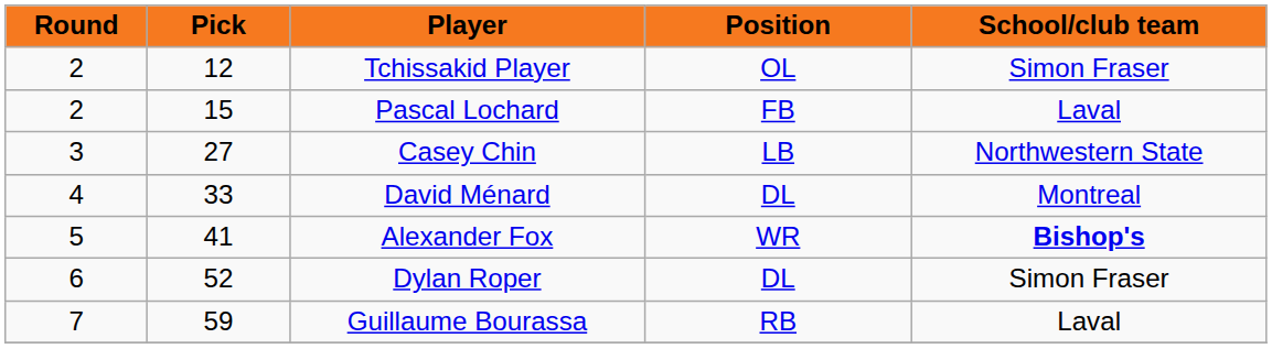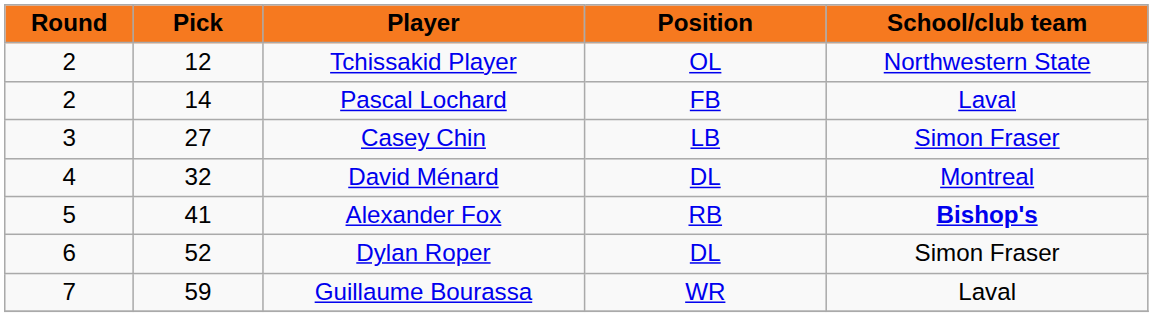Tchissakid Player | School/club team: Simon Fraser -> Northwestern State
Pascal Lochard | Pick: 15 -> 14
Casey Chin | School/club team: Northwestern State -> Simon Fraser
David Ménard | Pick: 33 -> 32
Alexander Fox | Position: WR -> RB
Guillaume Bourassa | Position: RB -> WR
